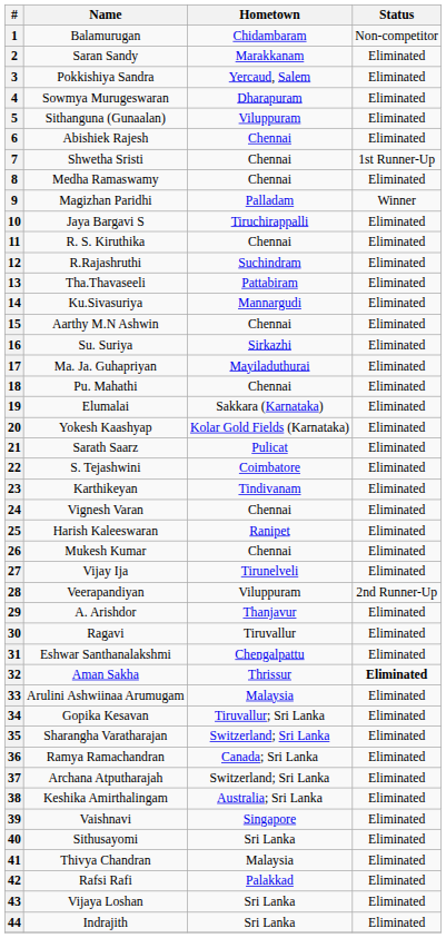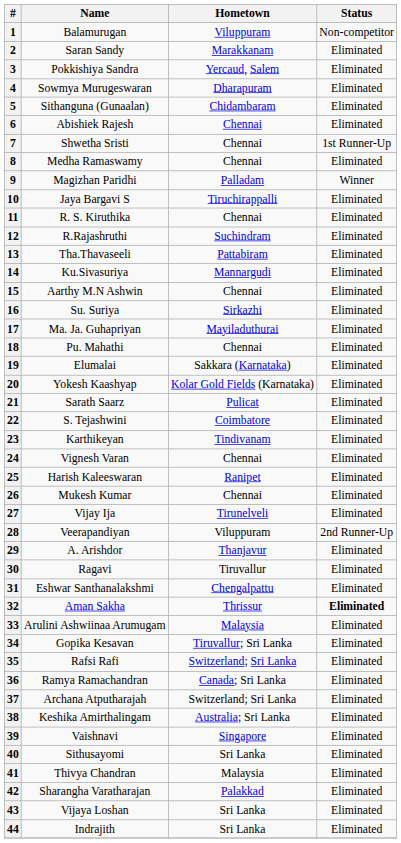1 | Hometown: Chidambaram -> Viluppuram
5 | Hometown: Viluppuram -> Chidambaram
35 | Name: Sharangha Varatharajan -> Rafsi Rafi
42 | Name: Rafsi Rafi -> Sharangha Varatharajan
